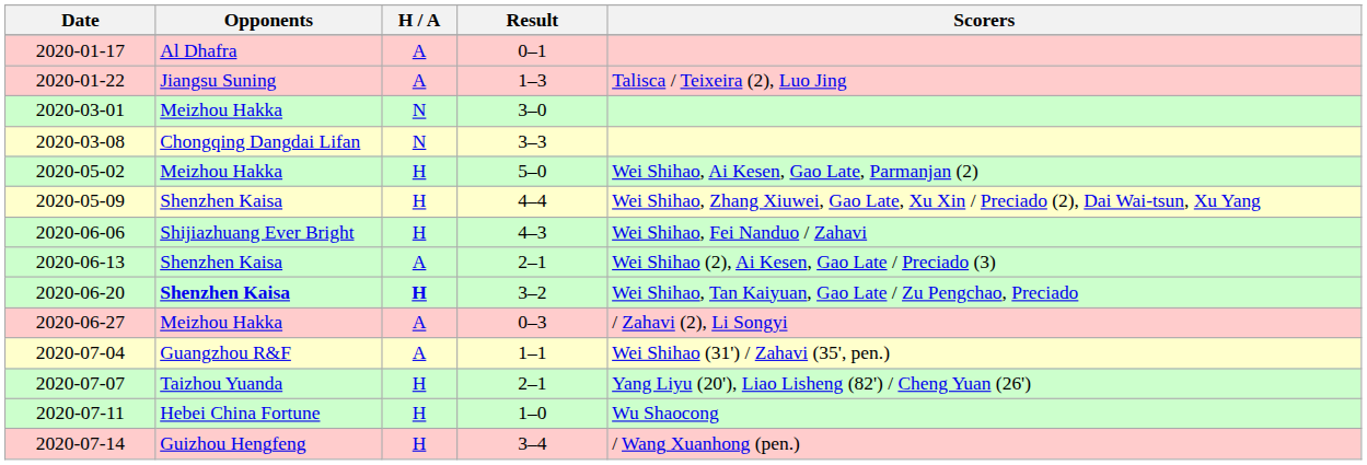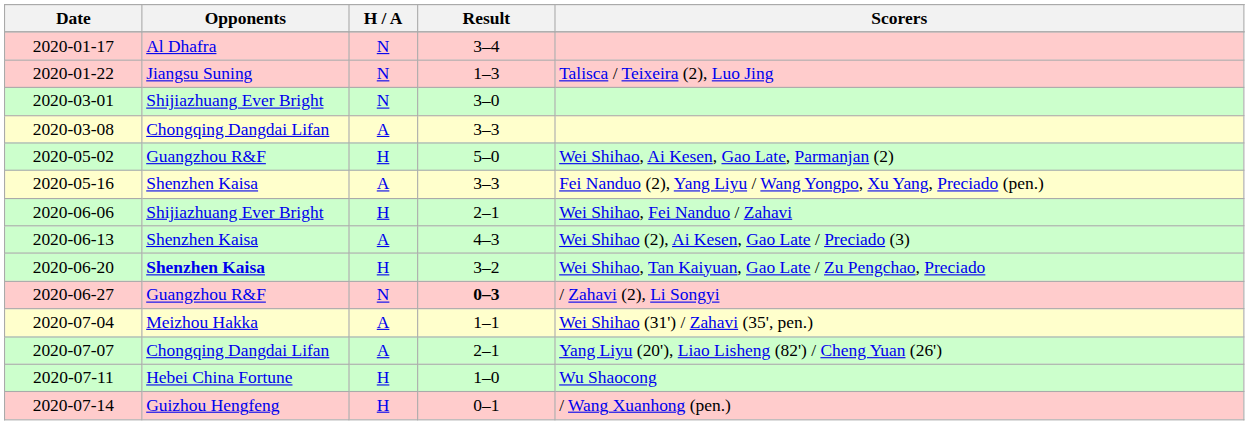2020-01-17 | H / A: A -> N
2020-01-17 | Result: 0–1 -> 3–4
2020-01-22 | H / A: A -> N
2020-03-01 | Opponents: Meizhou Hakka -> Shijiazhuang Ever Bright
2020-03-08 | H / A: N -> A
2020-05-02 | Opponents: Meizhou Hakka -> Guangzhou R&F
- row: 2020-05-09 | Shenzhen Kaisa | H | 4–4 | Wei Shihao, Zhang Xiuwei, Gao Late, Xu Xin / Preciado (2), Dai Wai-tsun, Xu Yang
+ row: 2020-05-16 | Shenzhen Kaisa | A | 3–3 | Fei Nanduo (2), Yang Liyu / Wang Yongpo, Xu Yang, Preciado (pen.)
2020-06-06 | Result: 4–3 -> 2–1
2020-06-13 | Result: 2–1 -> 4–3
2020-06-20 | H / A: bold -> normal
2020-06-27 | Opponents: Meizhou Hakka -> Guangzhou R&F
2020-06-27 | H / A: A -> N
2020-06-27 | Result: normal -> bold
2020-07-04 | Opponents: Guangzhou R&F -> Meizhou Hakka
2020-07-07 | Opponents: Taizhou Yuanda -> Chongqing Dangdai Lifan
2020-07-07 | H / A: H -> A
2020-07-14 | Result: 3–4 -> 0–1
